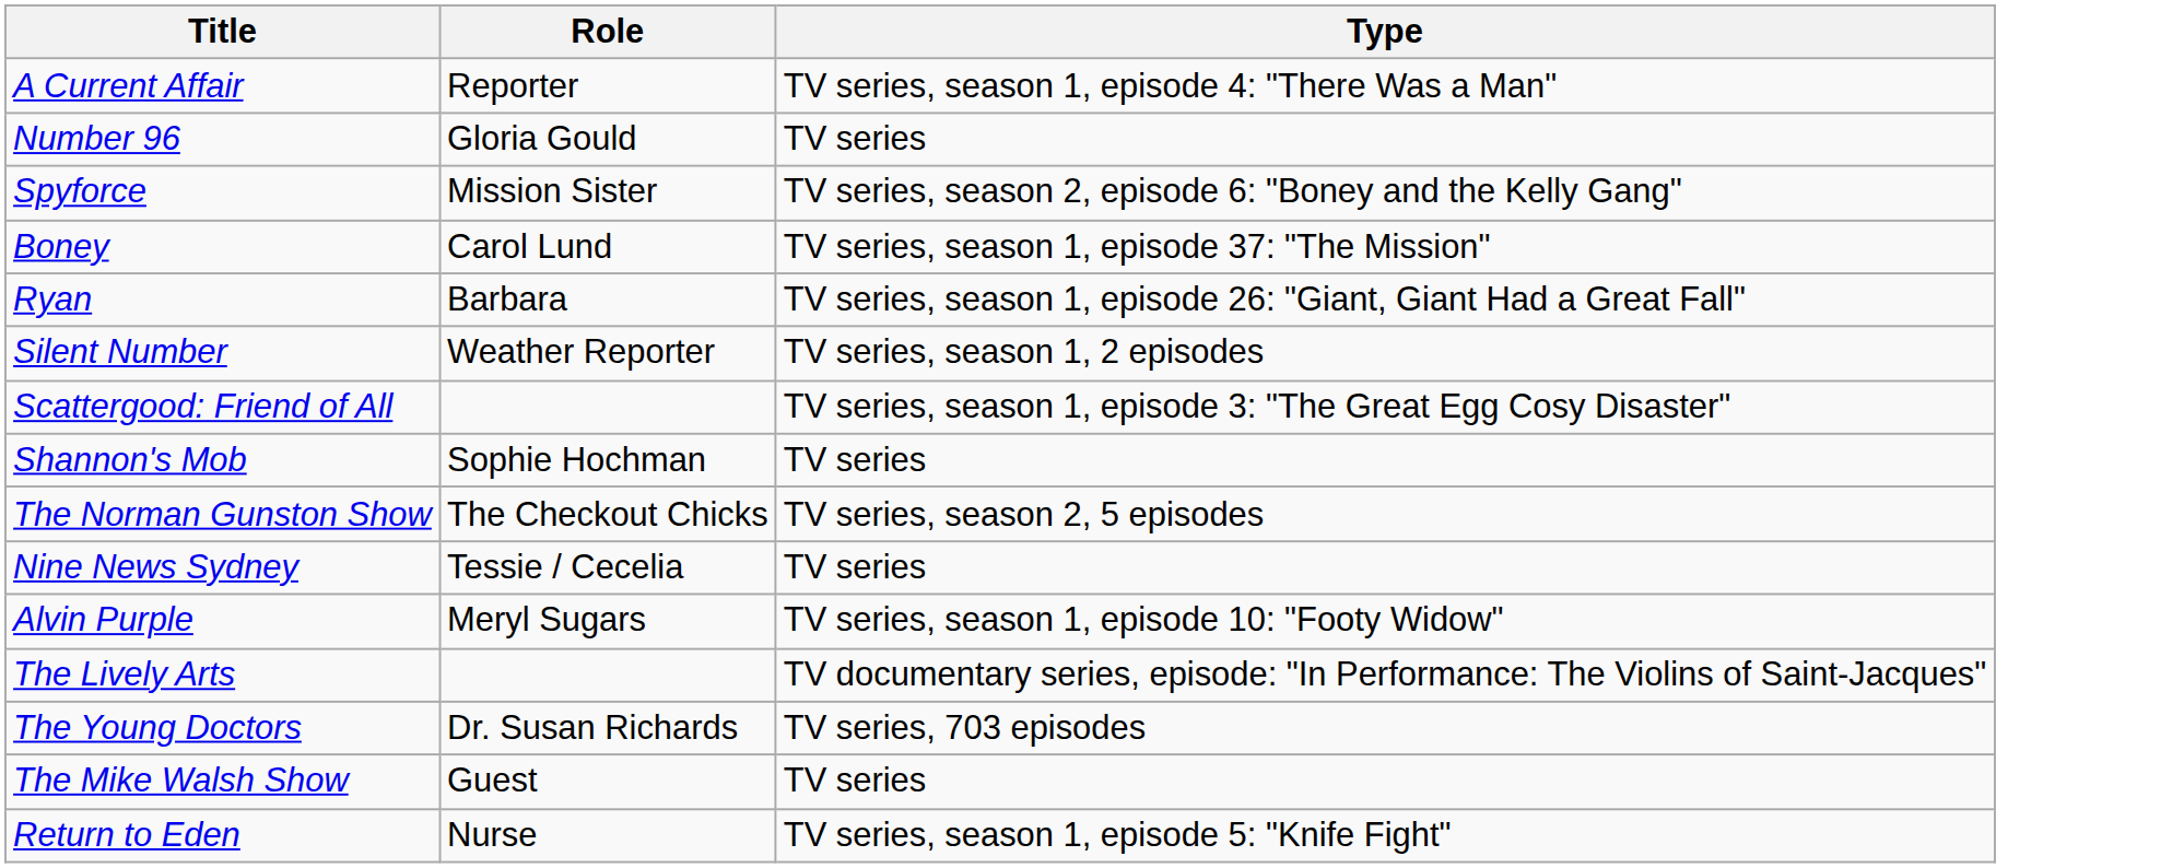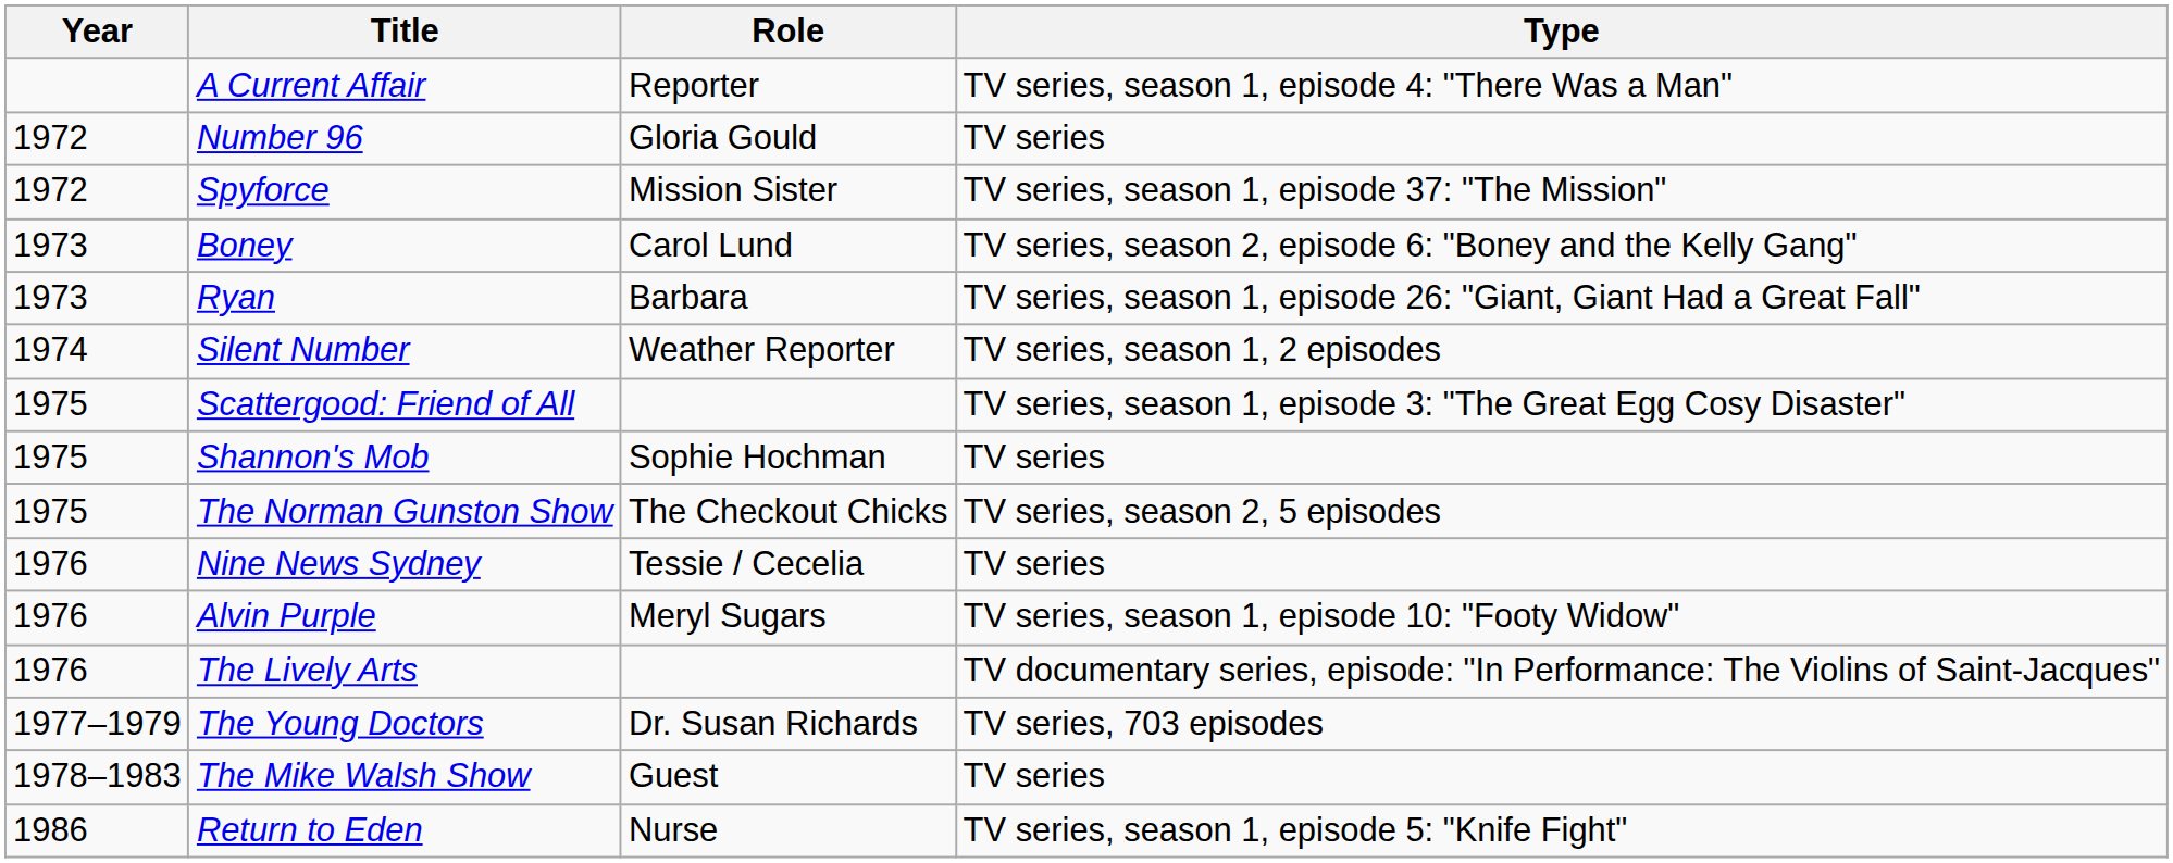+ column: Year | 1972 | 1972 | 1973 | 1973 | 1974 | 1975 | 1975 | 1975 | 1976 | 1976 | 1976 | 1977–1979 | 1978–1983 | 1986
Spyforce | Type: TV series, season 2, episode 6: "Boney and the Kelly Gang" -> TV series, season 1, episode 37: "The Mission"
Boney | Type: TV series, season 1, episode 37: "The Mission" -> TV series, season 2, episode 6: "Boney and the Kelly Gang"
